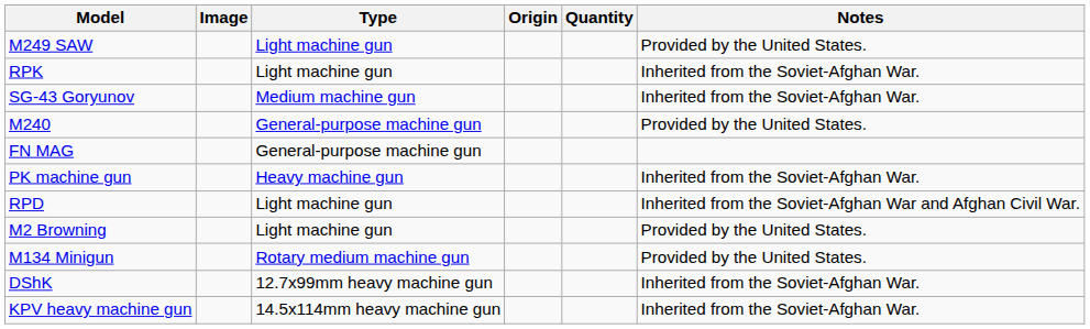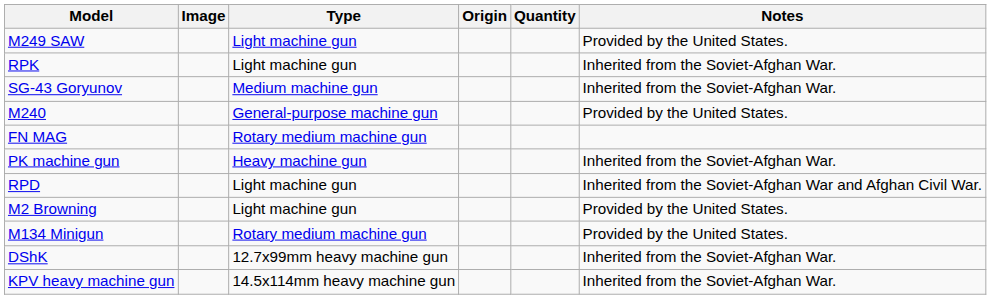FN MAG | Type: General-purpose machine gun -> Rotary medium machine gun
